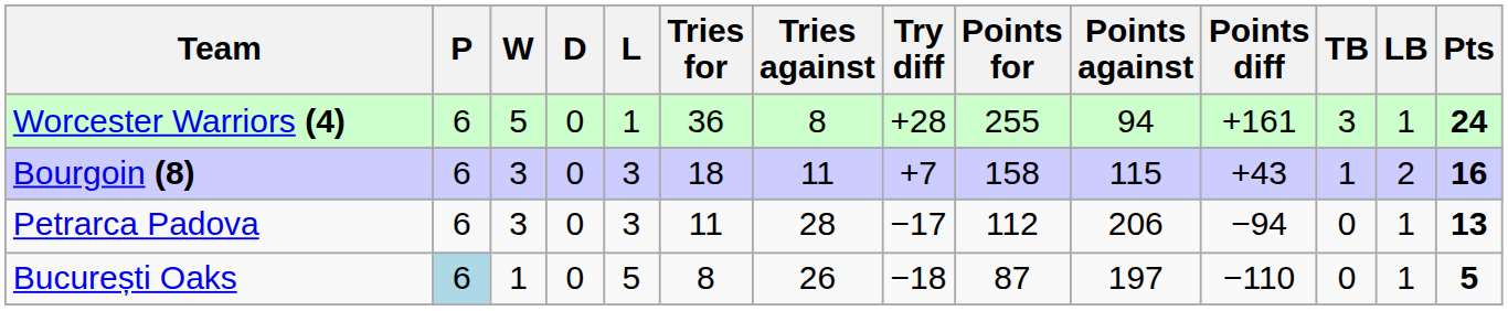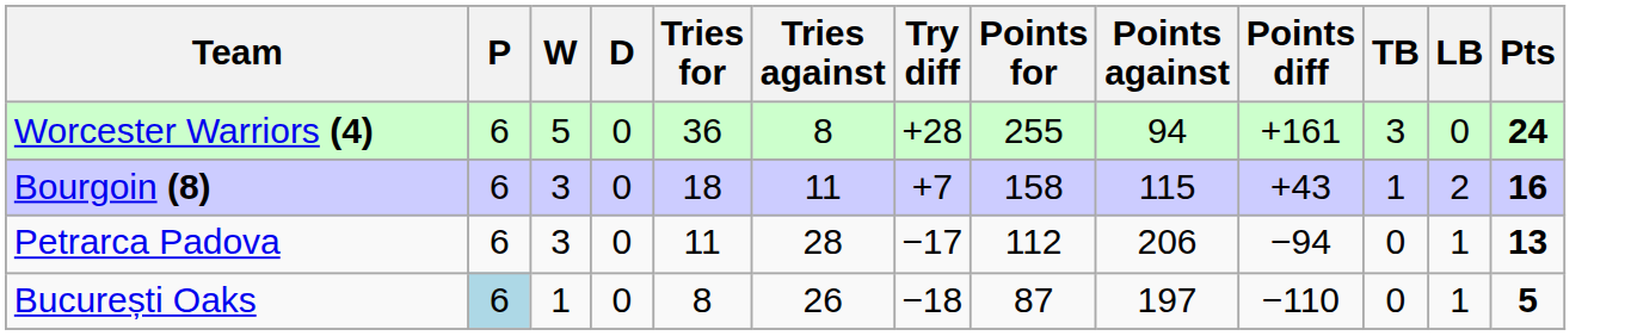- column: L | 1 | 3 | 3 | 5
Worcester Warriors (4) | LB: 1 -> 0
